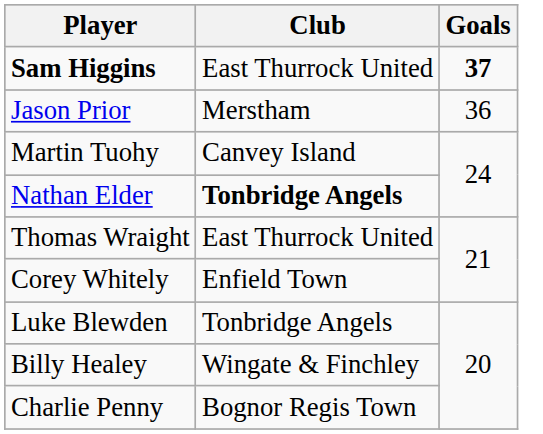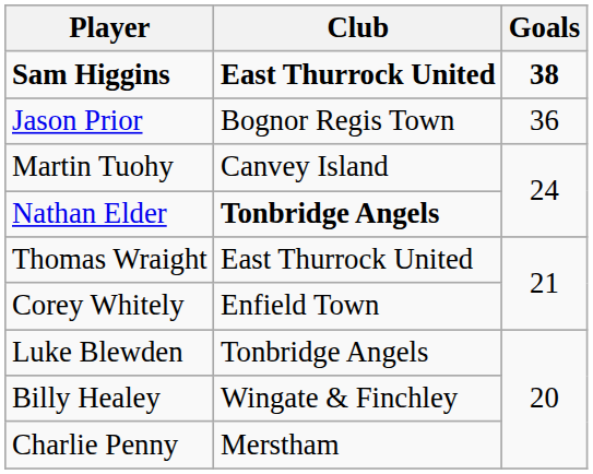Sam Higgins | Club: normal -> bold
Sam Higgins | Goals: 37 -> 38
Jason Prior | Club: Merstham -> Bognor Regis Town
Charlie Penny | Club: Bognor Regis Town -> Merstham
